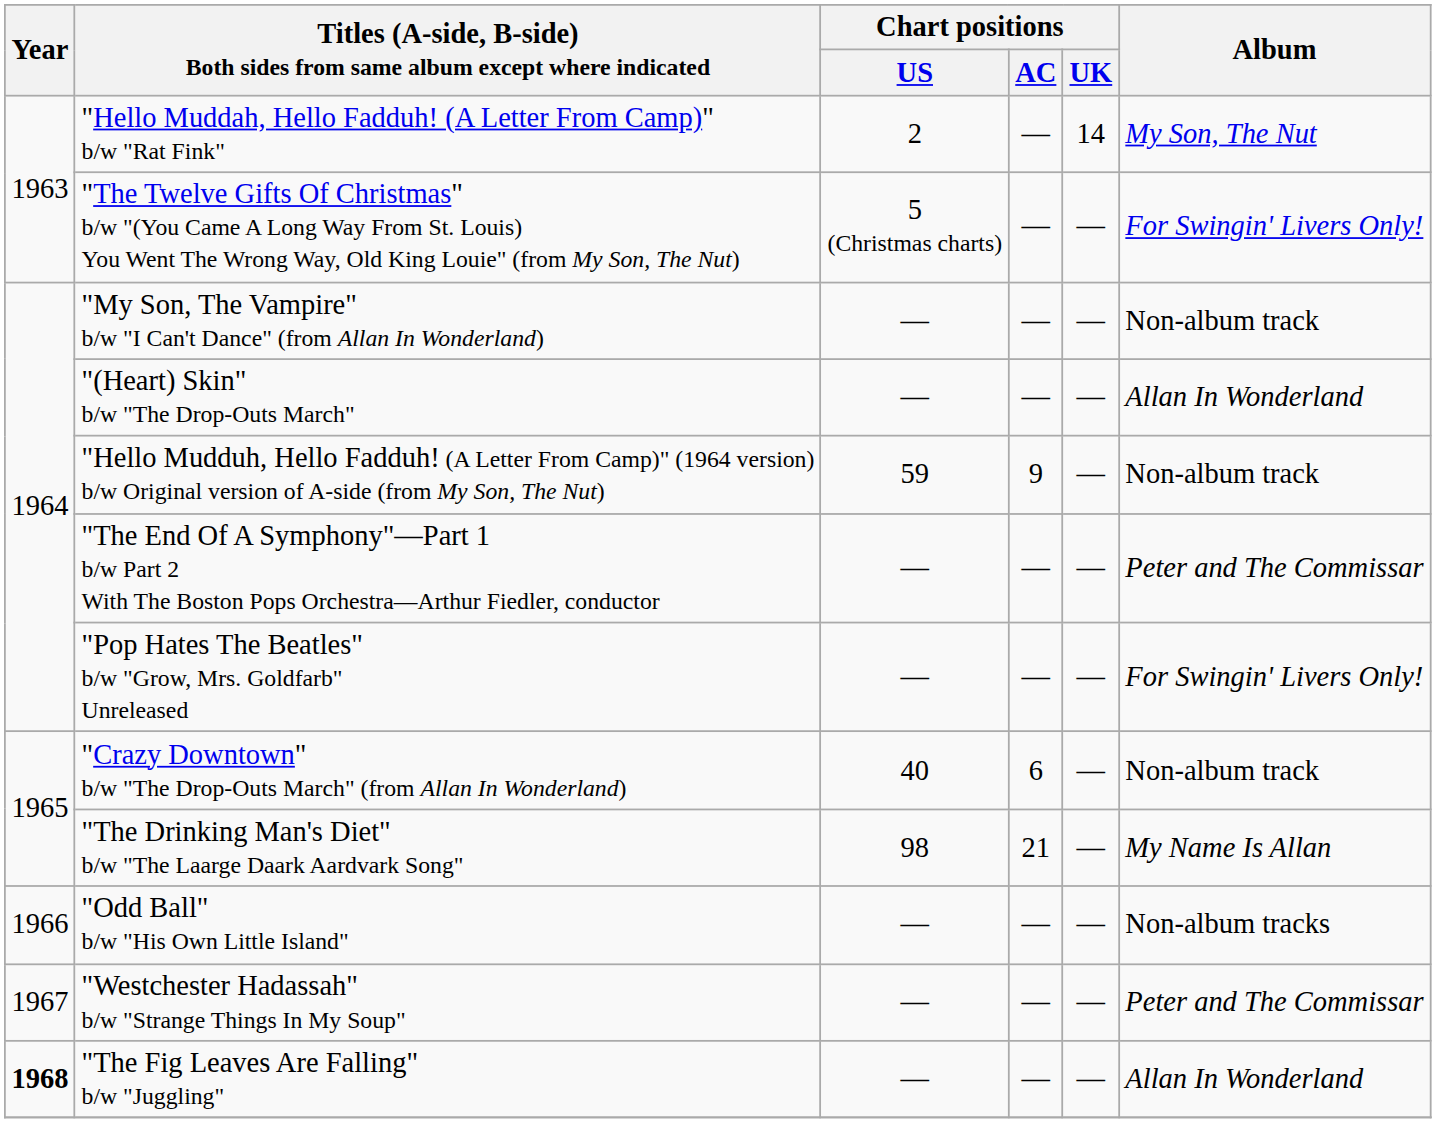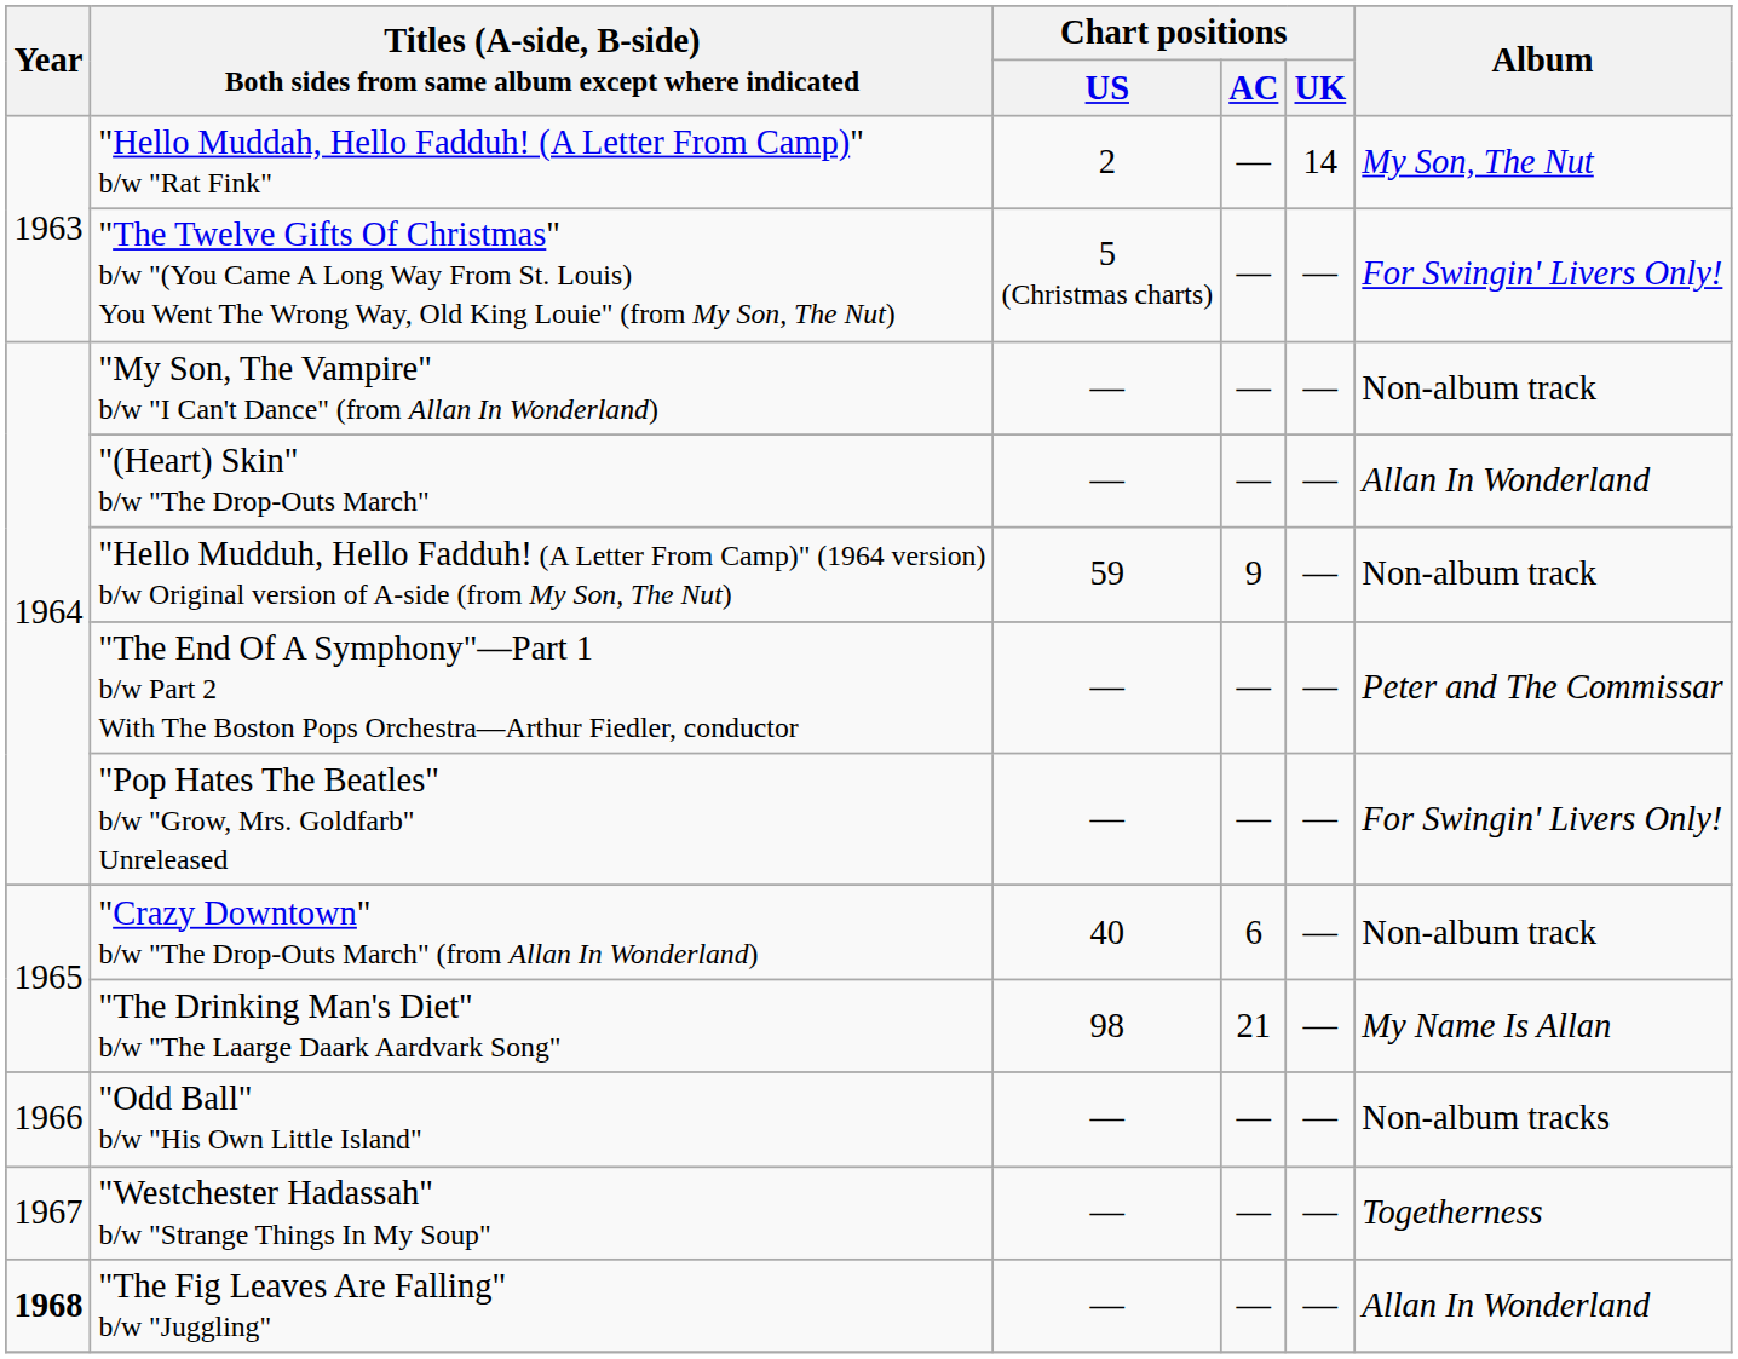"Westchester Hadassah" b/w "Strange Things In My Soup" | Album: Peter and The Commissar -> Togetherness
